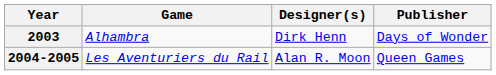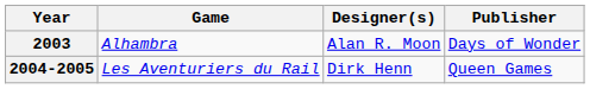2003 | Designer(s): Dirk Henn -> Alan R. Moon
2004-2005 | Designer(s): Alan R. Moon -> Dirk Henn
